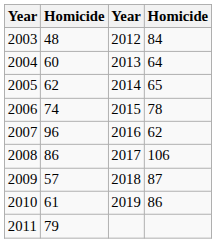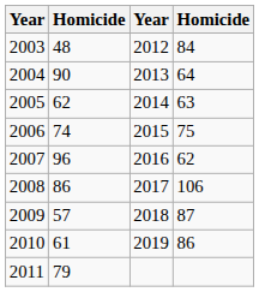2004 | column 2: 60 -> 90
2005 | column 4: 65 -> 63
2006 | column 4: 78 -> 75
